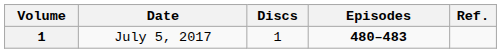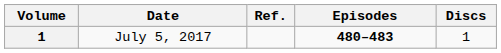columns swapped: Discs <-> Ref.
